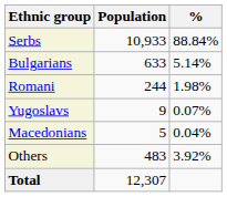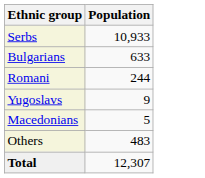- column: % | 88.84% | 5.14% | 1.98% | 0.07% | 0.04% | 3.92%
